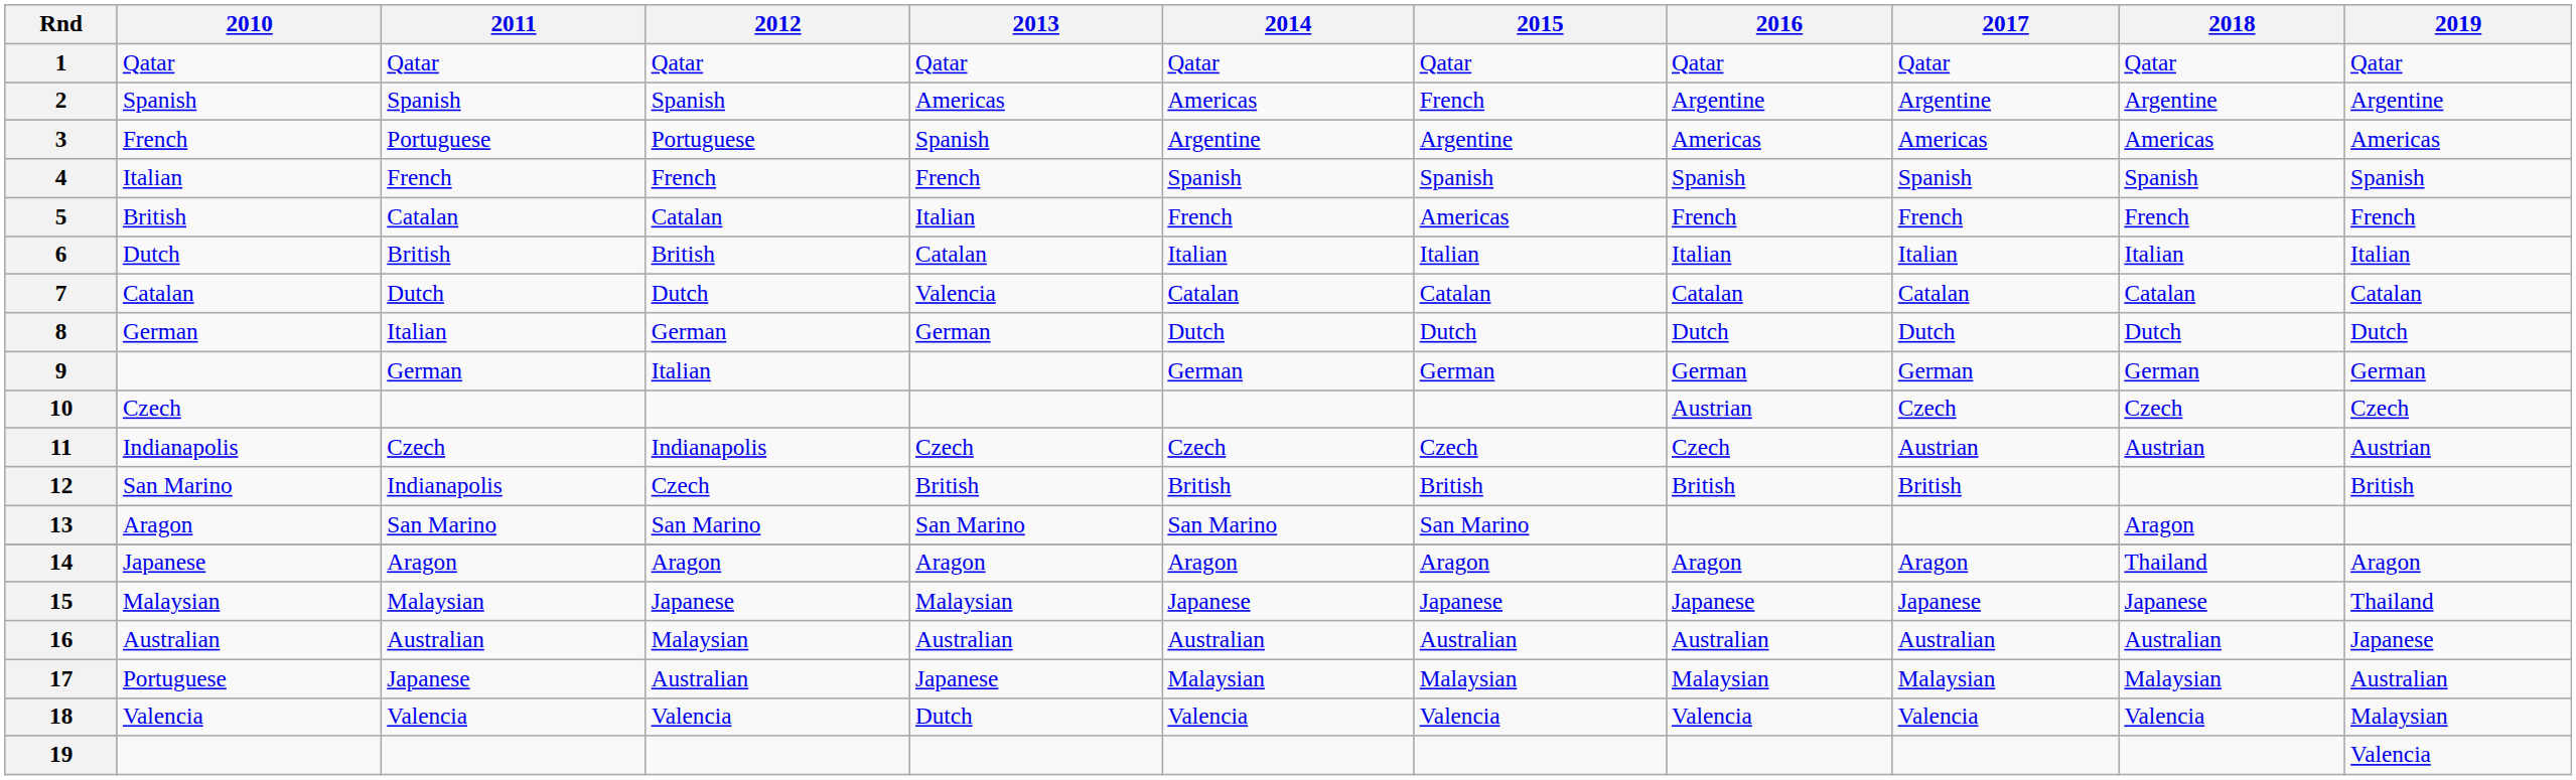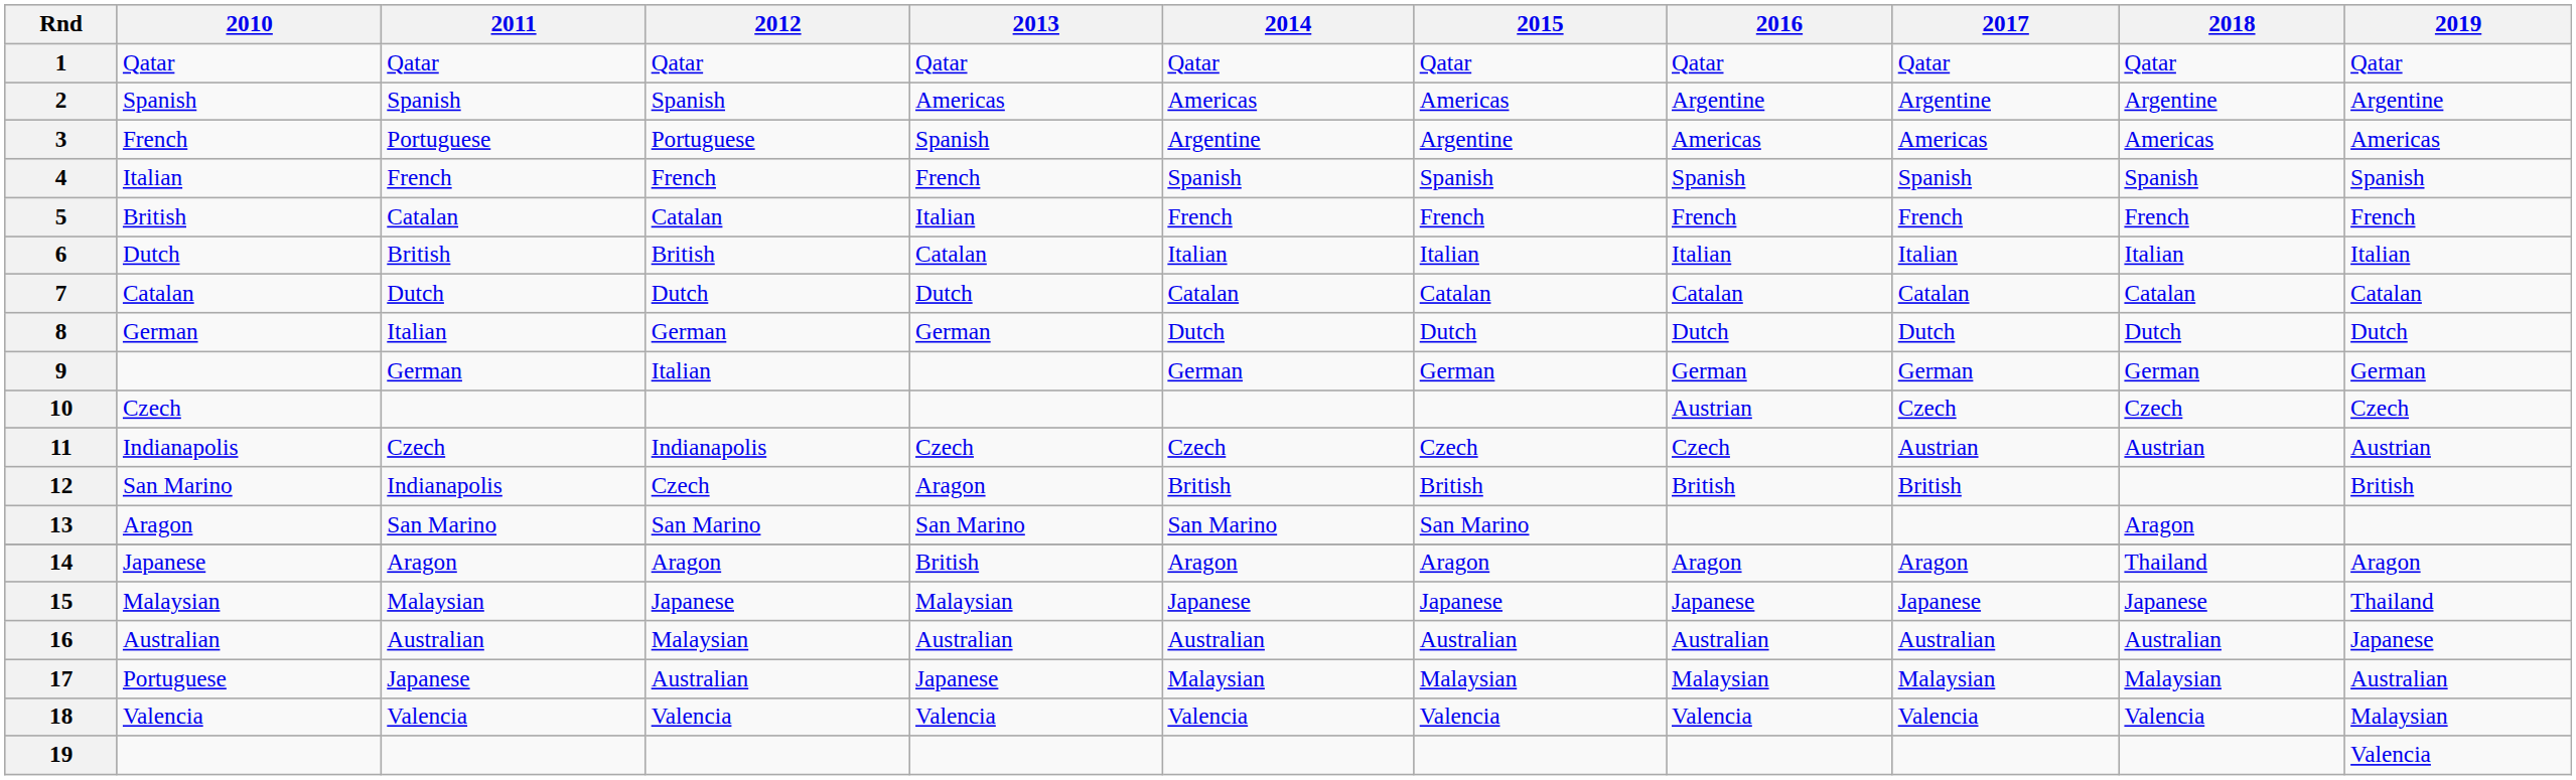2 | 2015: French -> Americas
5 | 2015: Americas -> French
7 | 2013: Valencia -> Dutch
12 | 2013: British -> Aragon
14 | 2013: Aragon -> British
18 | 2013: Dutch -> Valencia
